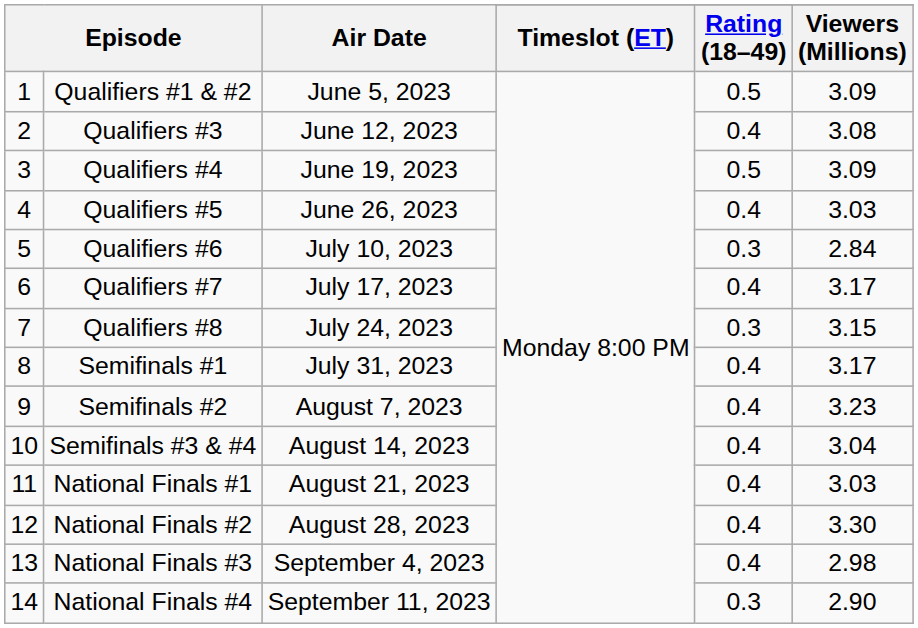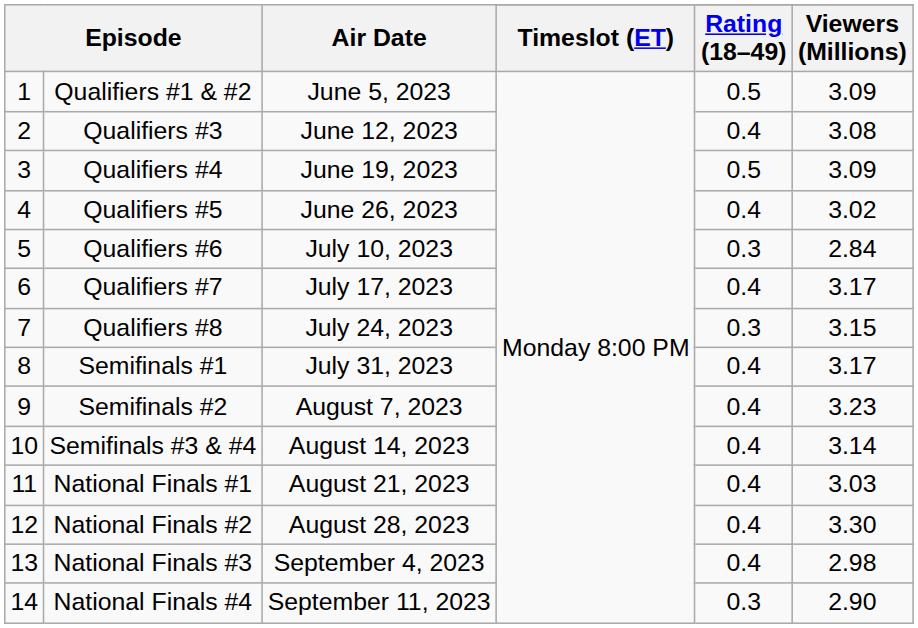Qualifiers #5 | Viewers (Millions): 3.03 -> 3.02
Semifinals #3 & #4 | Viewers (Millions): 3.04 -> 3.14
